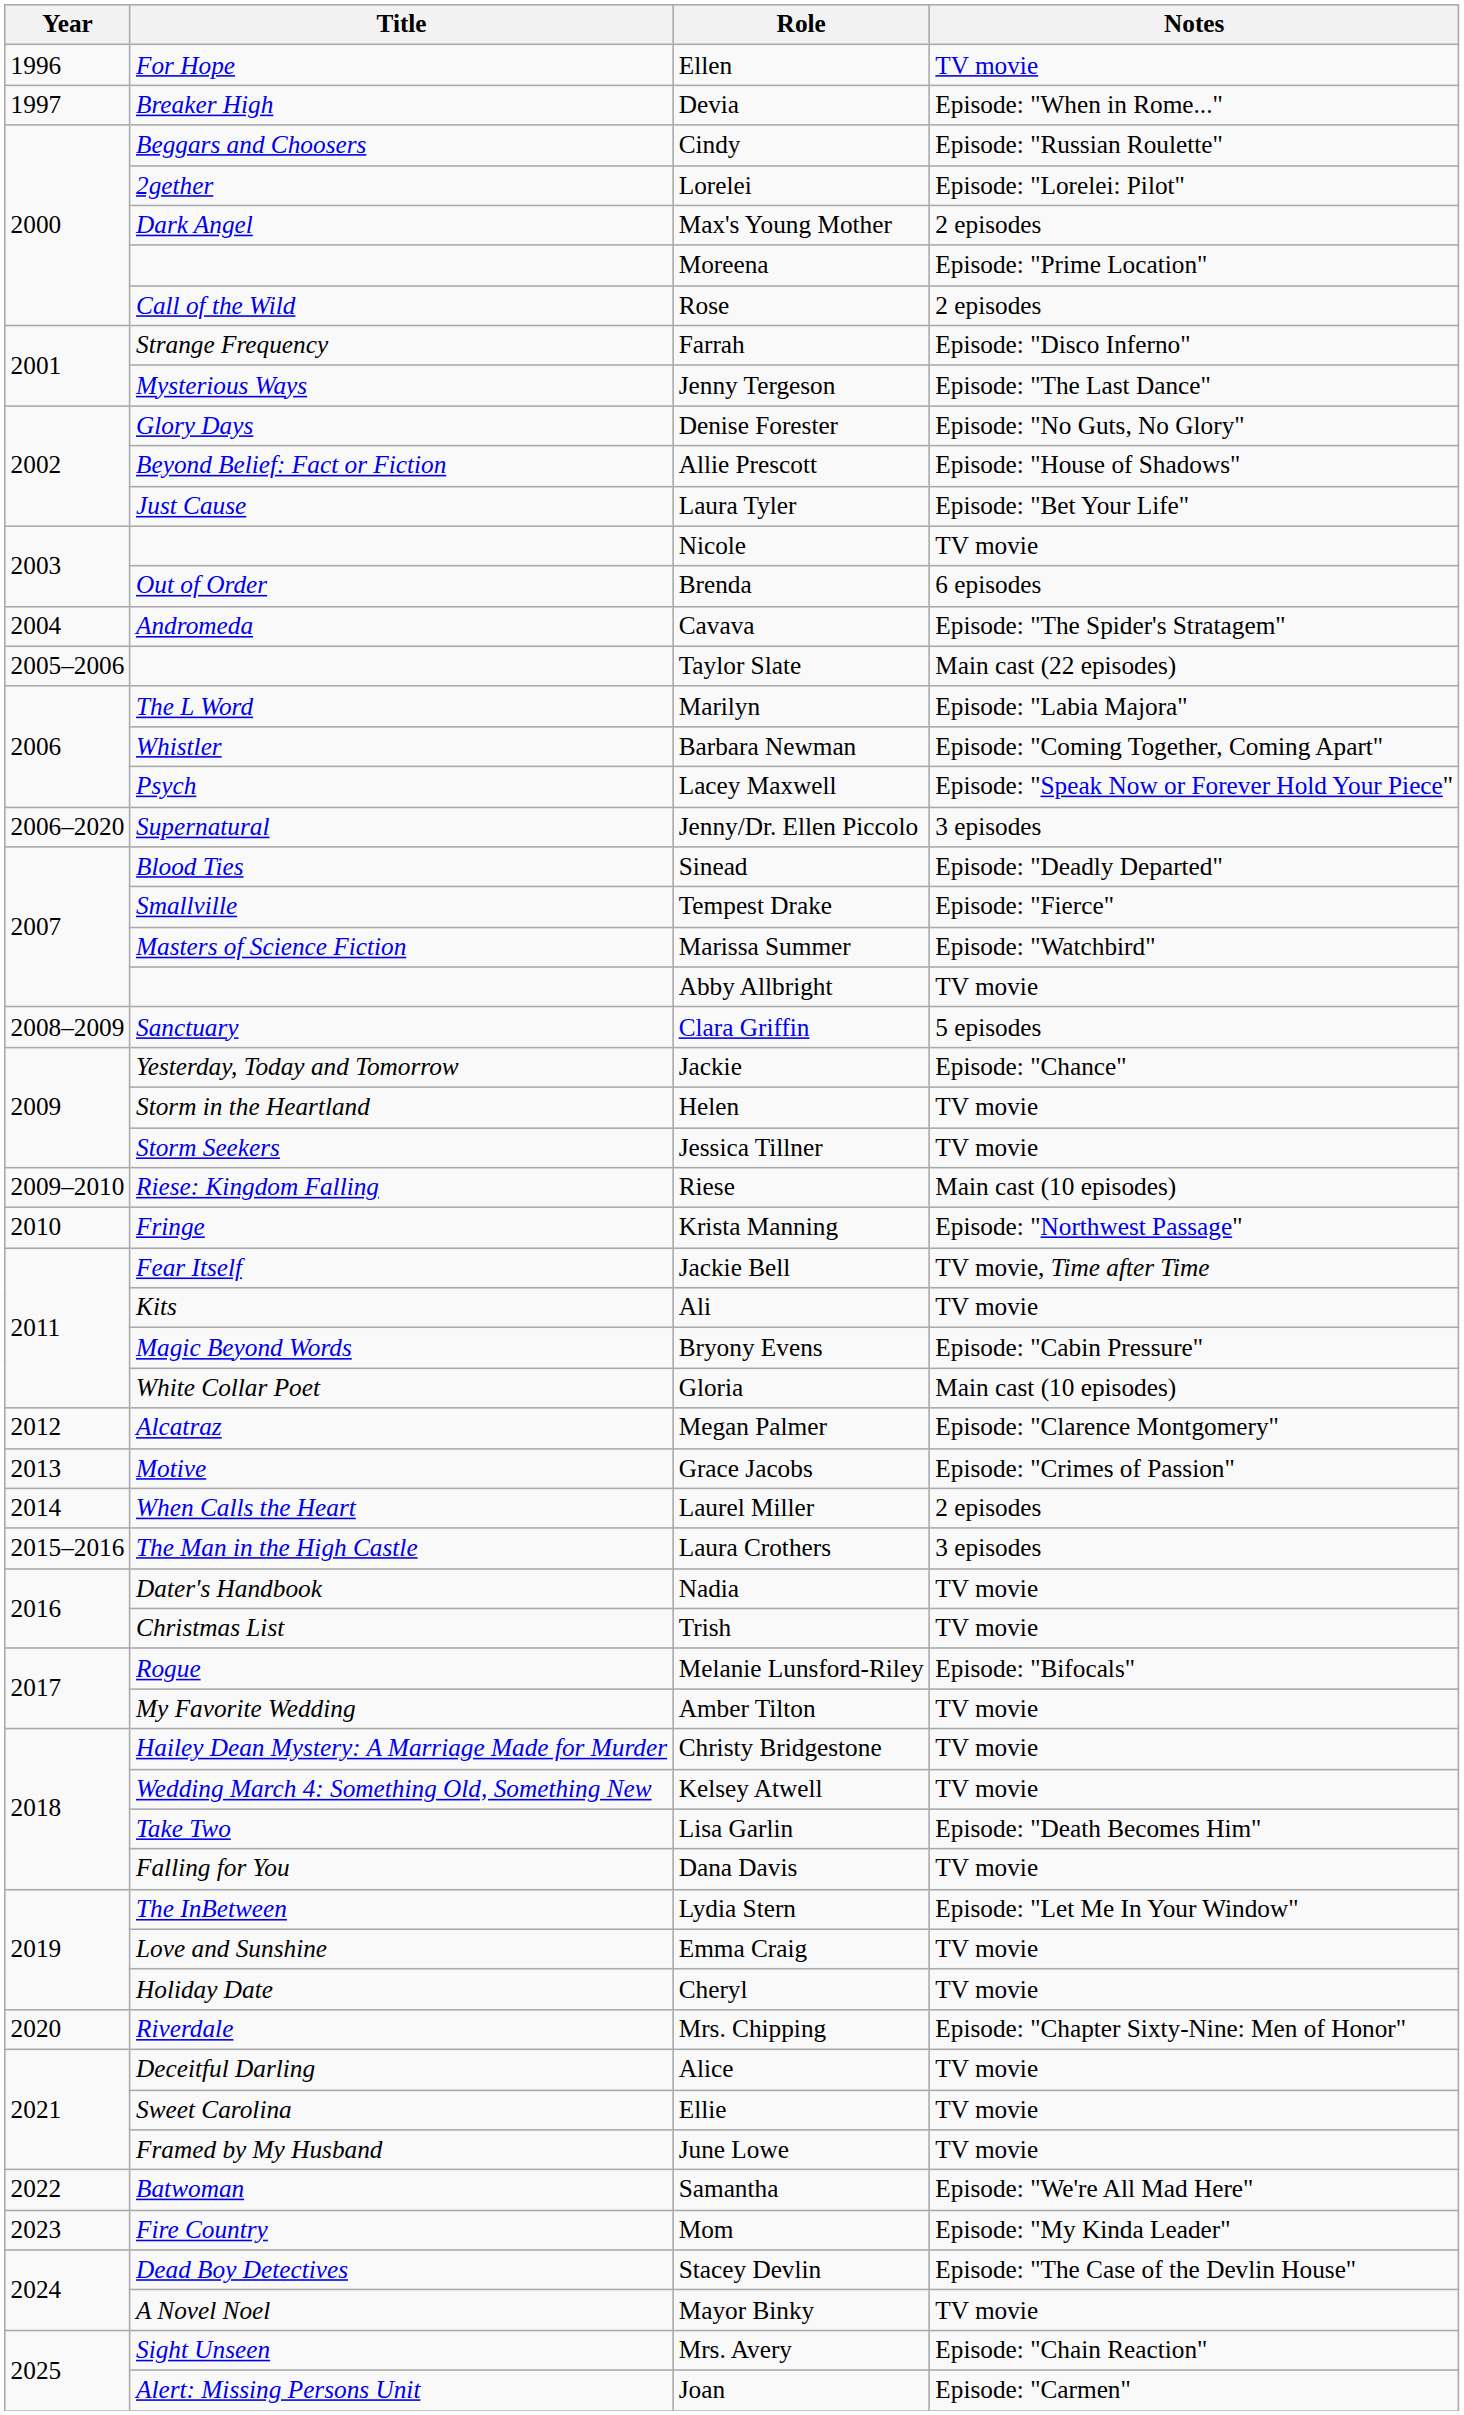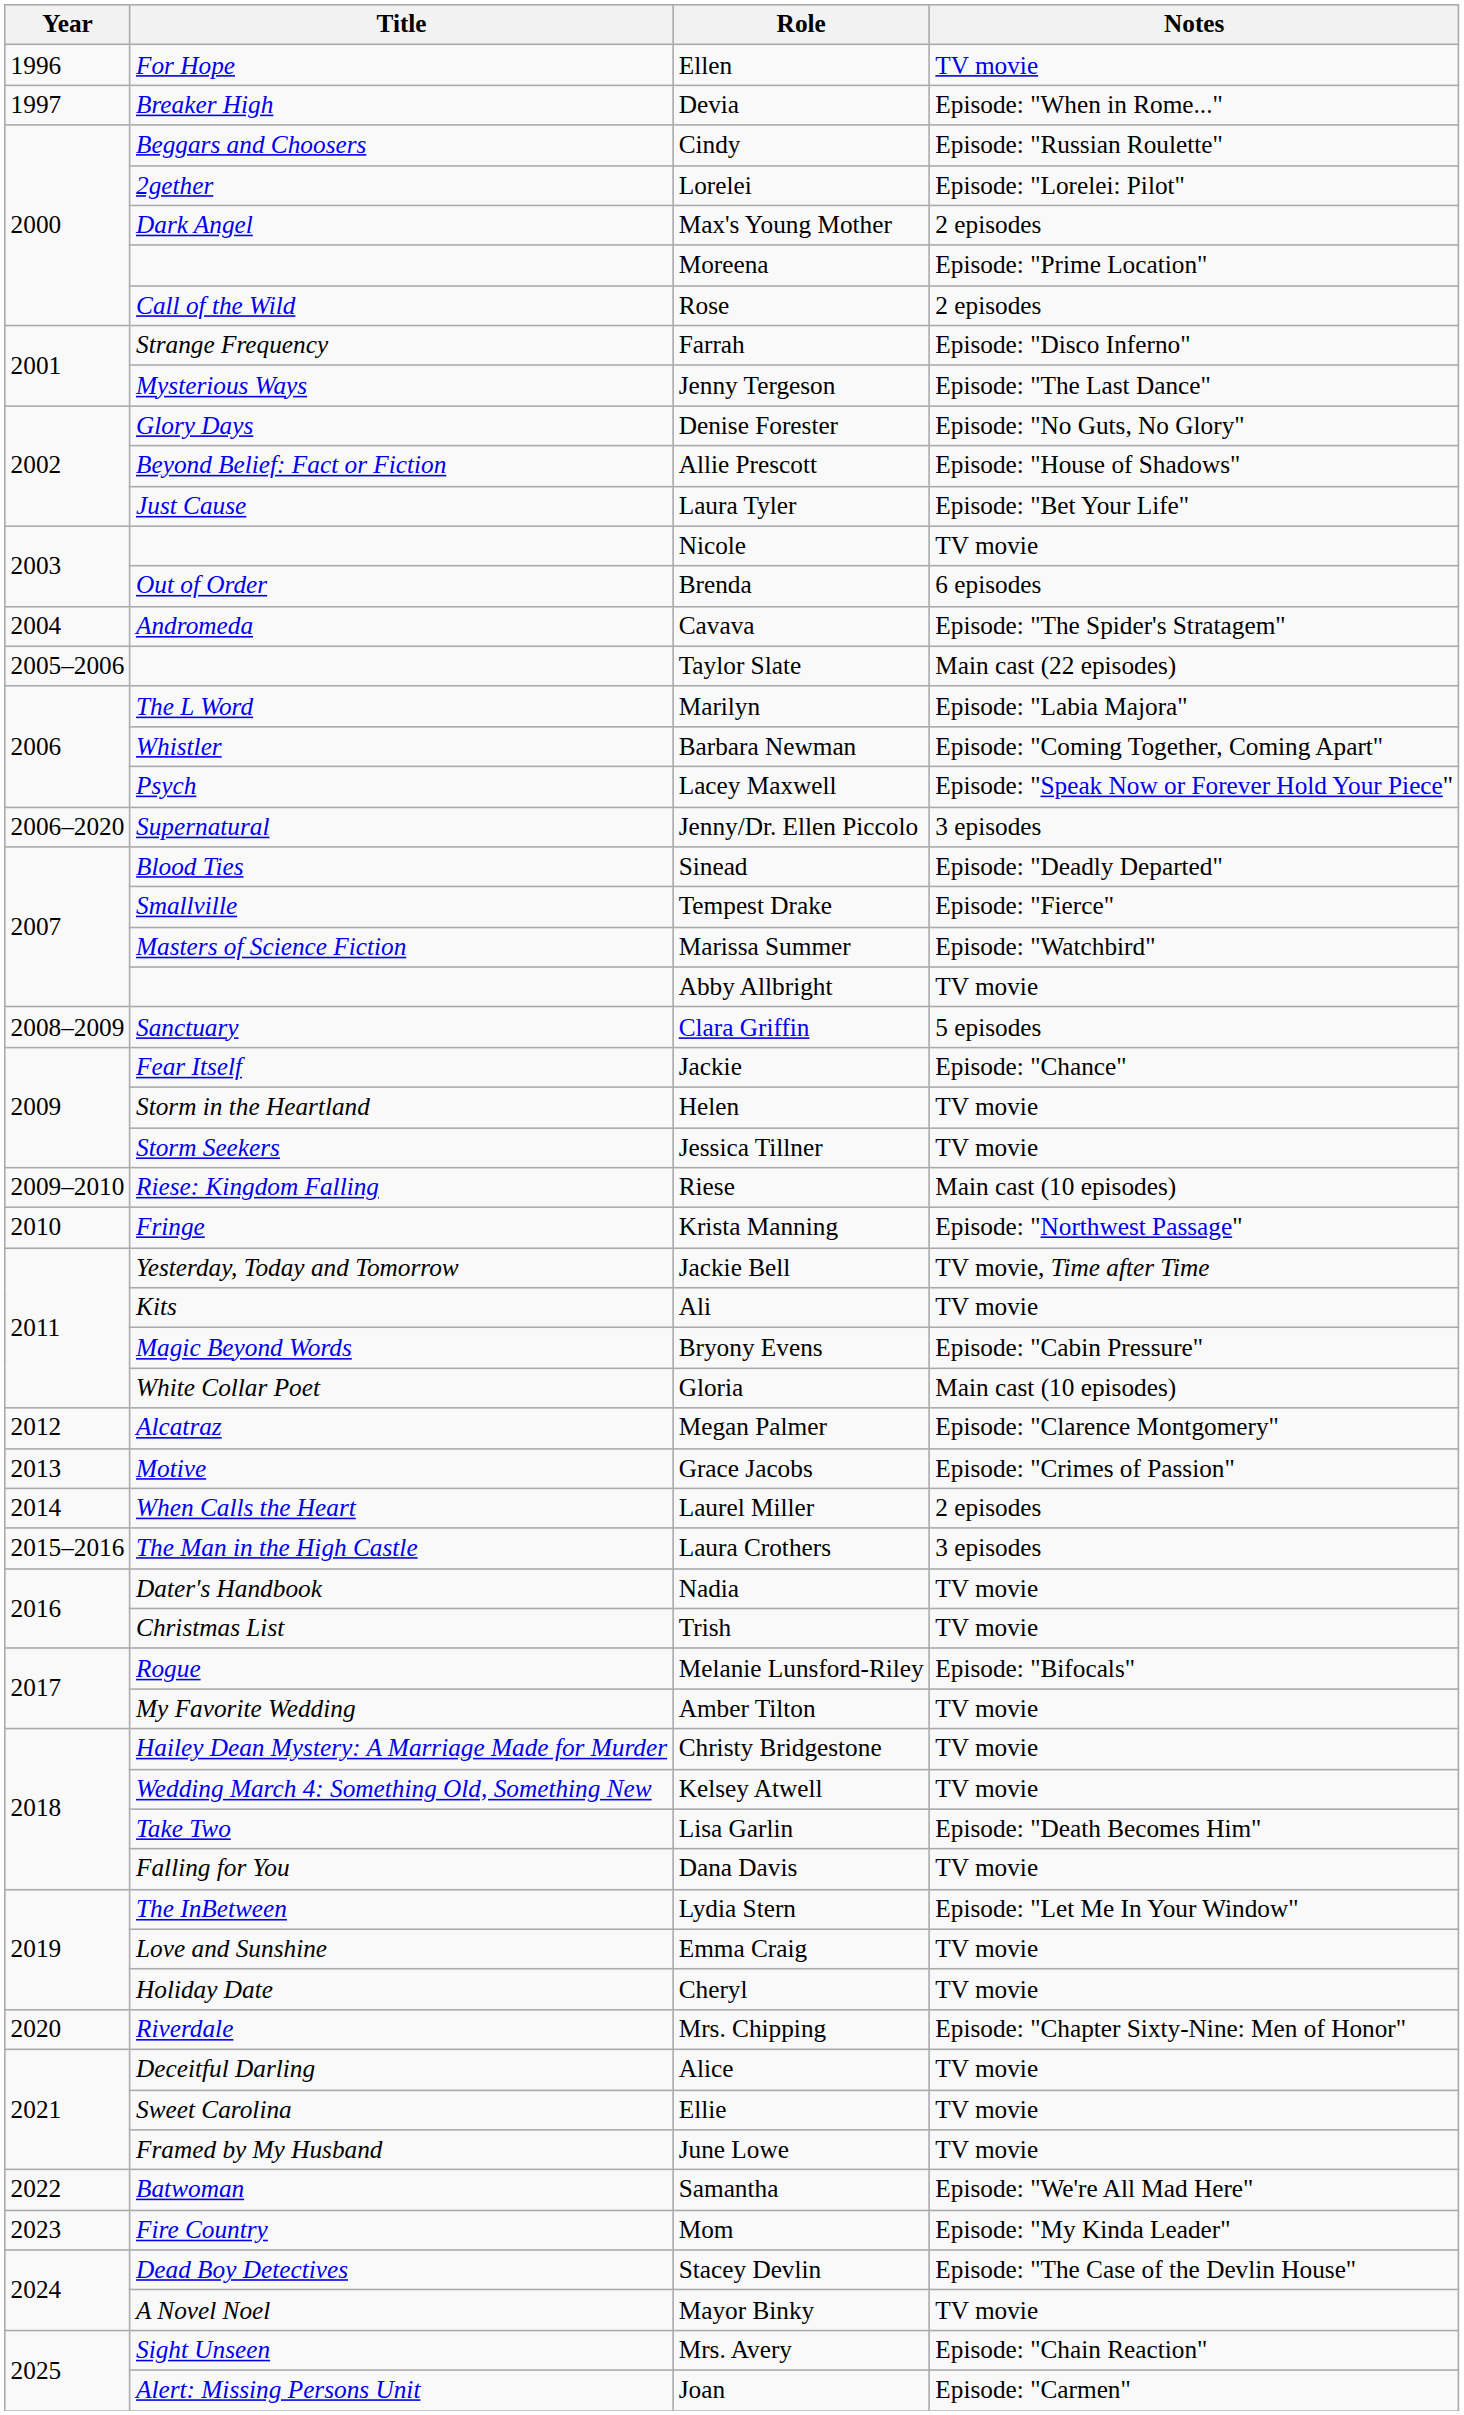Jackie | Title: Yesterday, Today and Tomorrow -> Fear Itself
Jackie Bell | Title: Fear Itself -> Yesterday, Today and Tomorrow
